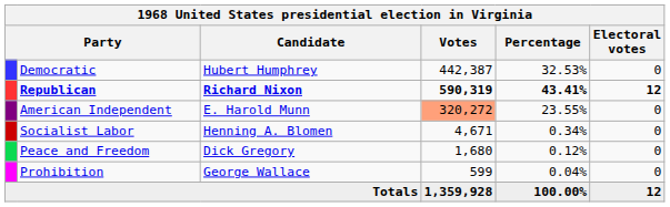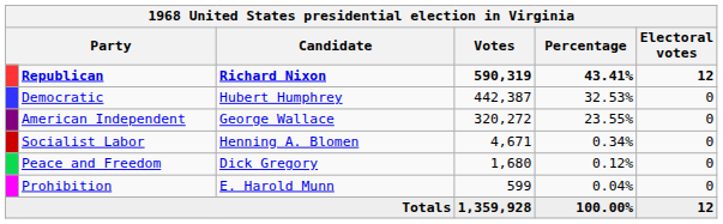rows swapped: Republican <-> Democratic
American Independent | Candidate: E. Harold Munn -> George Wallace
American Independent | Votes: lightsalmon background -> no background
Prohibition | Candidate: George Wallace -> E. Harold Munn
